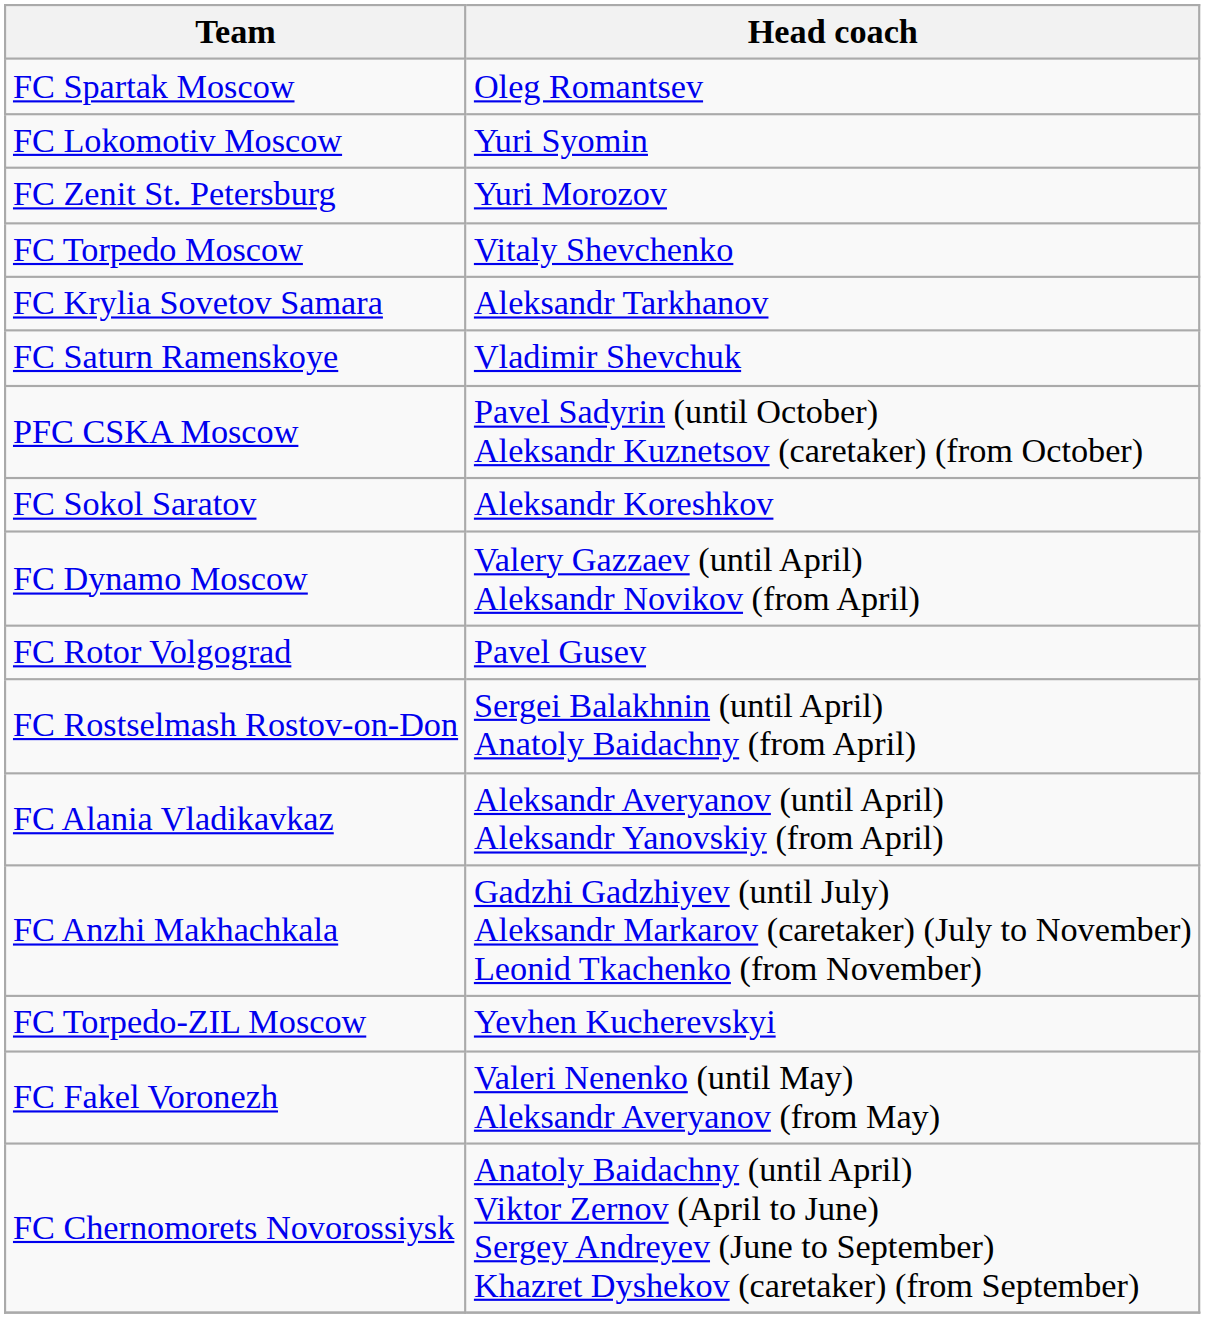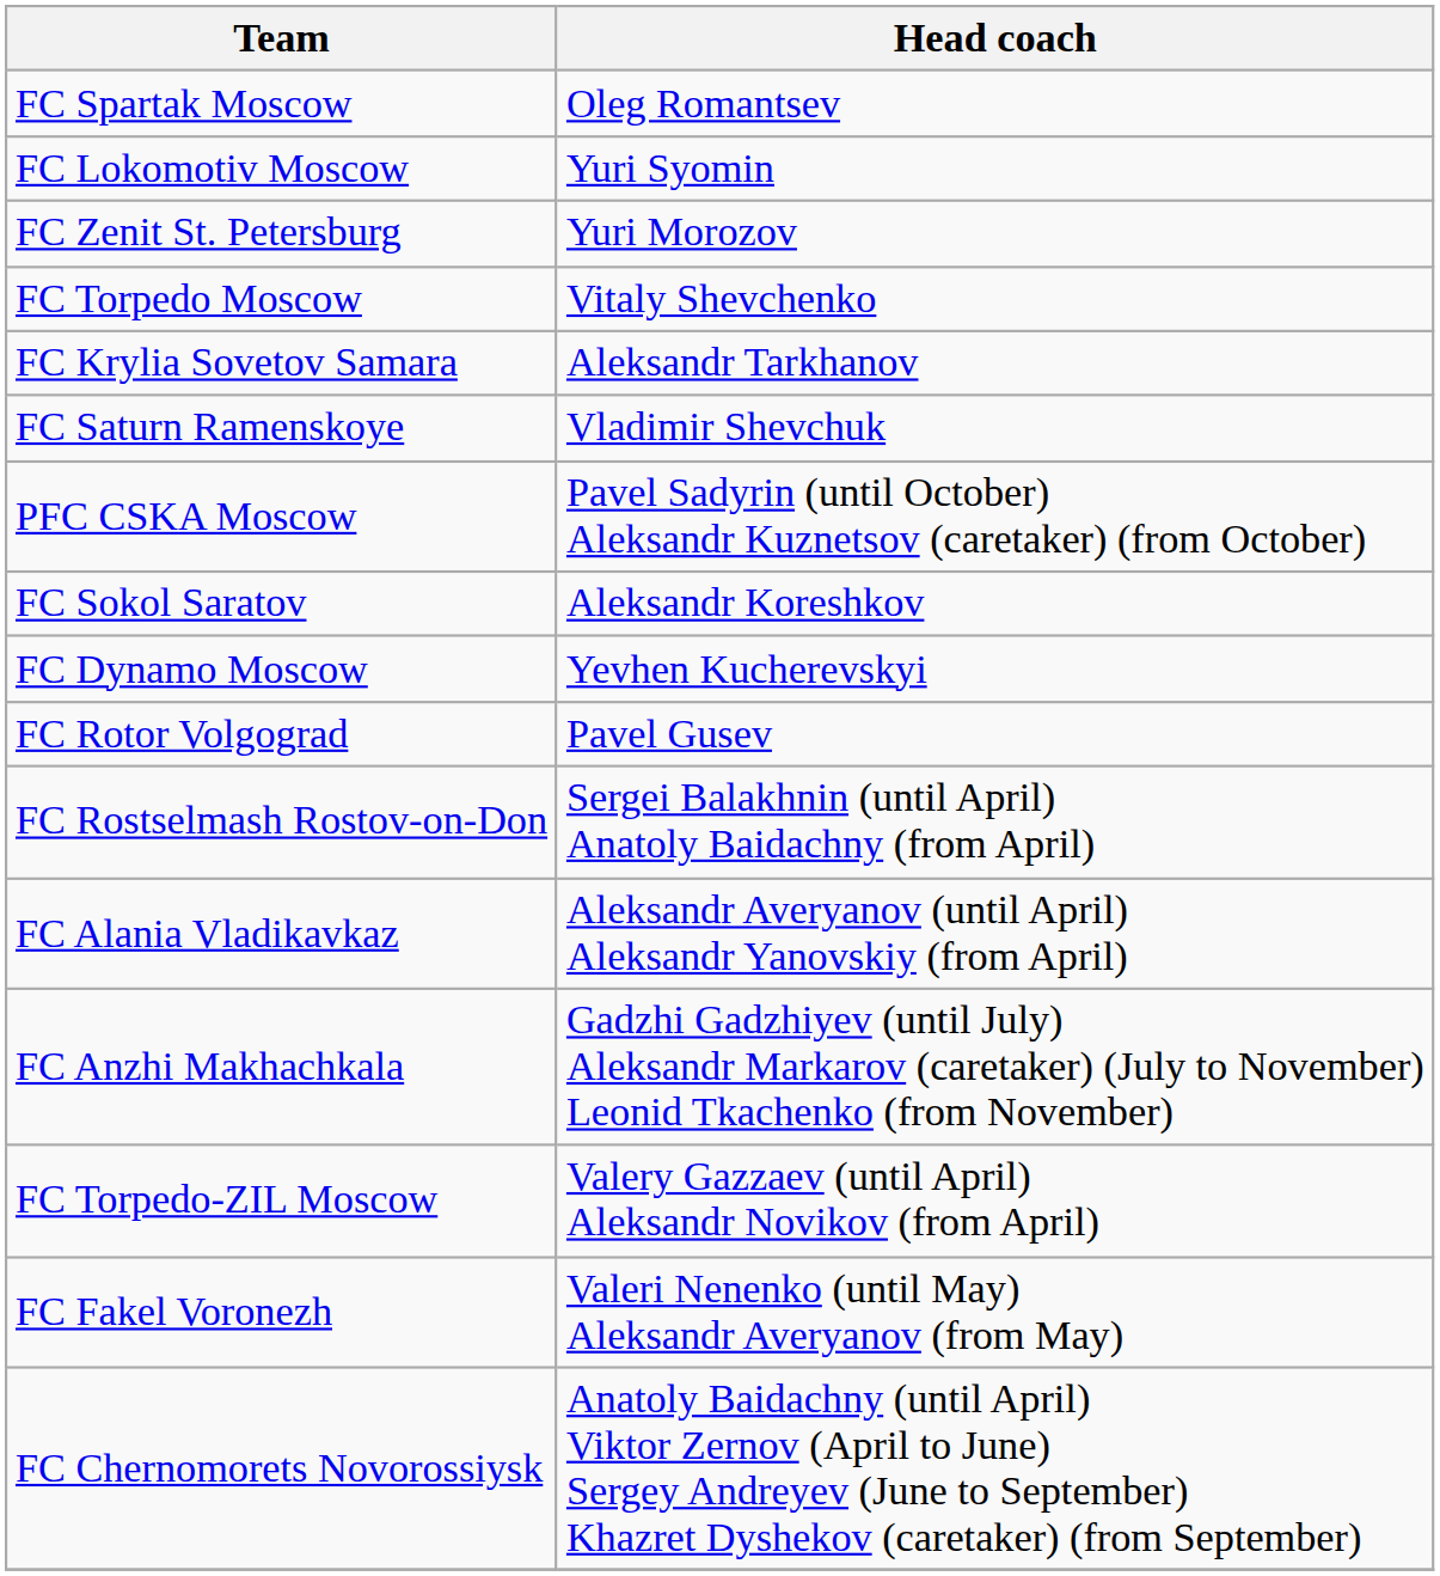FC Dynamo Moscow | Head coach: Valery Gazzaev (until April) Aleksandr Novikov (from April) -> Yevhen Kucherevskyi
FC Torpedo-ZIL Moscow | Head coach: Yevhen Kucherevskyi -> Valery Gazzaev (until April) Aleksandr Novikov (from April)
